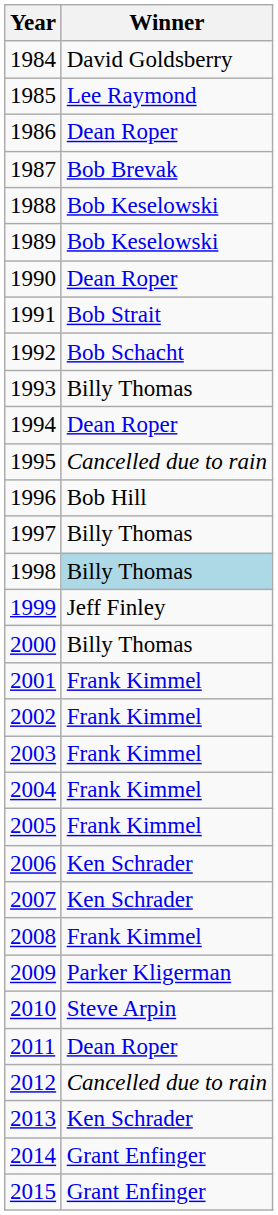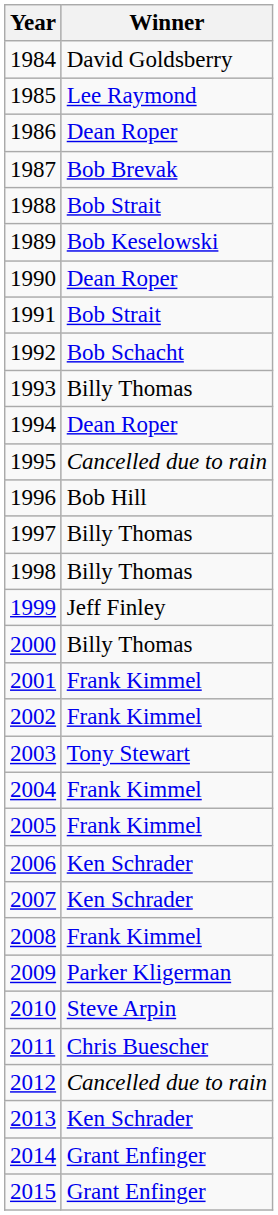1988 | Winner: Bob Keselowski -> Bob Strait
1998 | Winner: lightblue background -> no background
2003 | Winner: Frank Kimmel -> Tony Stewart
2011 | Winner: Dean Roper -> Chris Buescher
